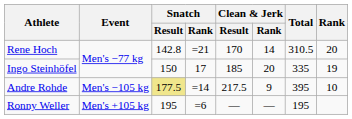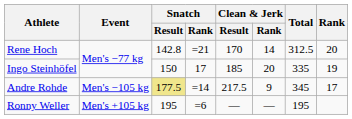Rene Hoch | Total: 310.5 -> 312.5
Andre Rohde | Total: 395 -> 345
Andre Rohde | Rank: 10 -> 17
